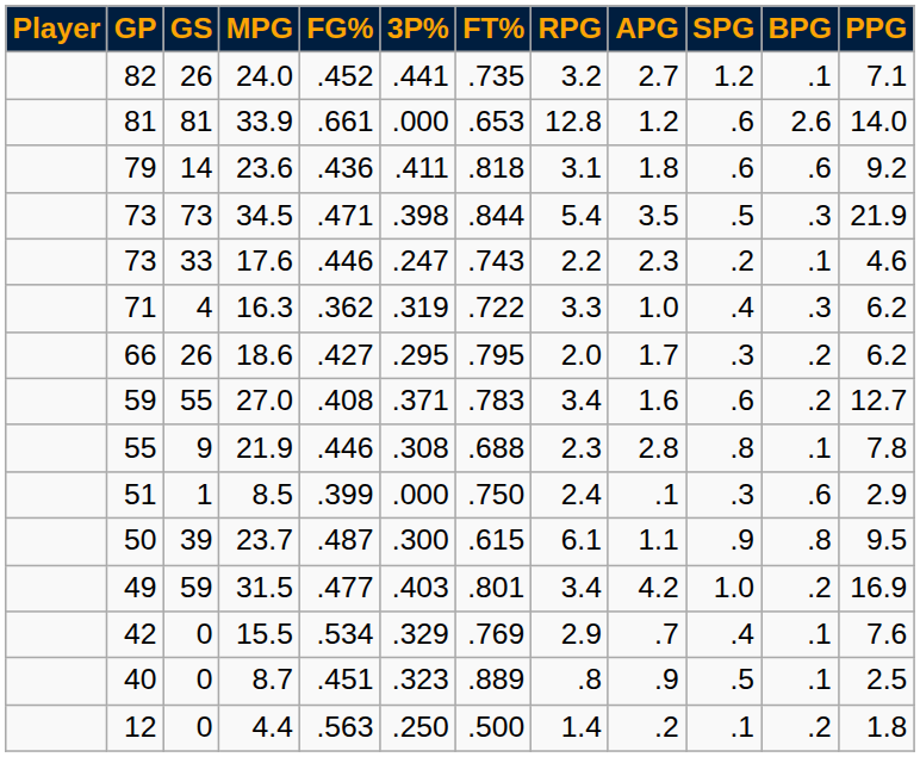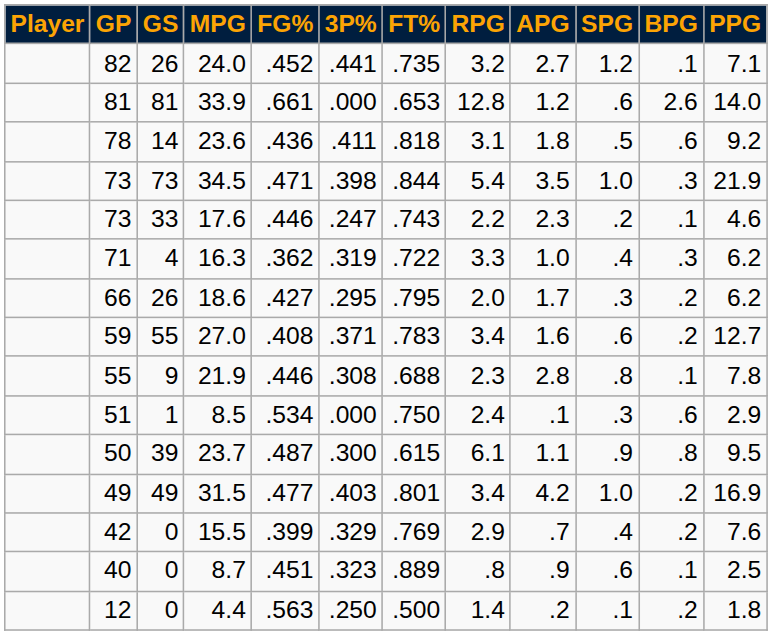23.6 | GP: 79 -> 78
23.6 | SPG: .6 -> .5
34.5 | SPG: .5 -> 1.0
8.5 | FG%: .399 -> .534
31.5 | GS: 59 -> 49
15.5 | FG%: .534 -> .399
15.5 | BPG: .1 -> .2
8.7 | SPG: .5 -> .6
